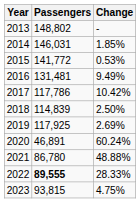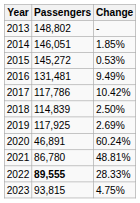2014 | Passengers: 146,031 -> 146,051
2015 | Passengers: 141,772 -> 145,272
2021 | Change: 48.88% -> 48.81%
